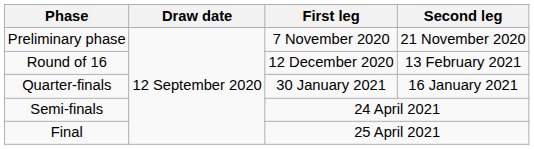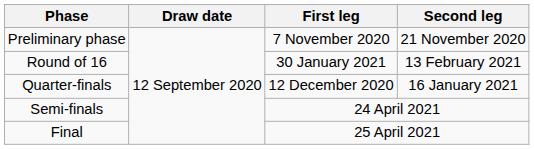Round of 16 | First leg: 12 December 2020 -> 30 January 2021
Quarter-finals | First leg: 30 January 2021 -> 12 December 2020
